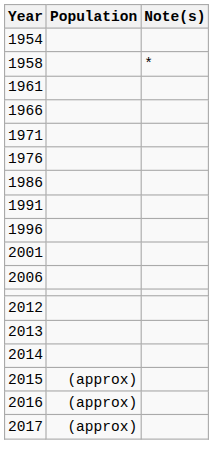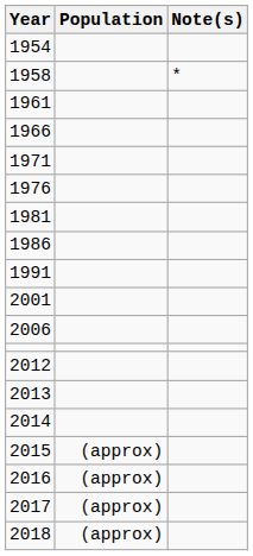+ row: 1981
- row: 1996
+ row: 2018 | (approx)
